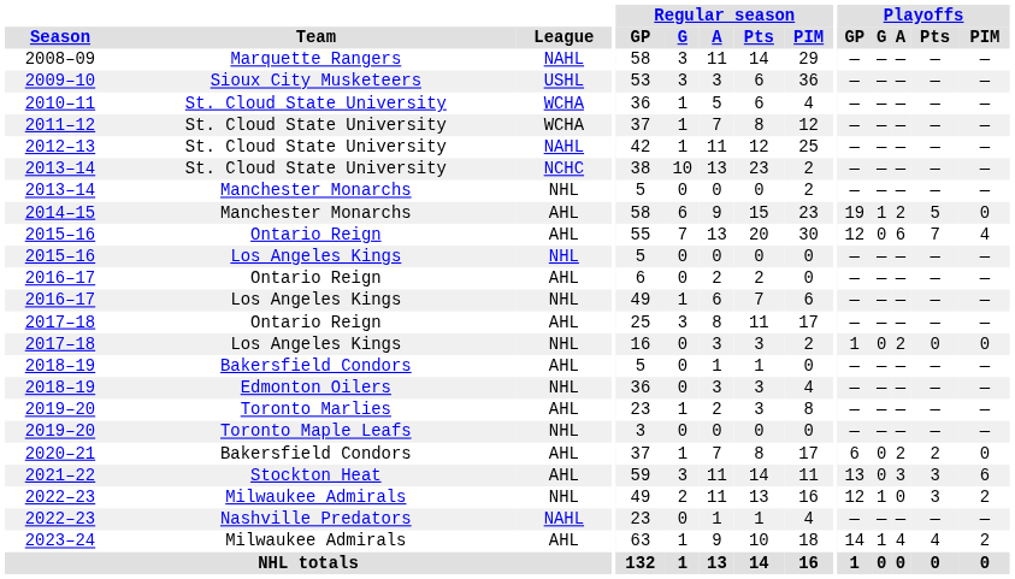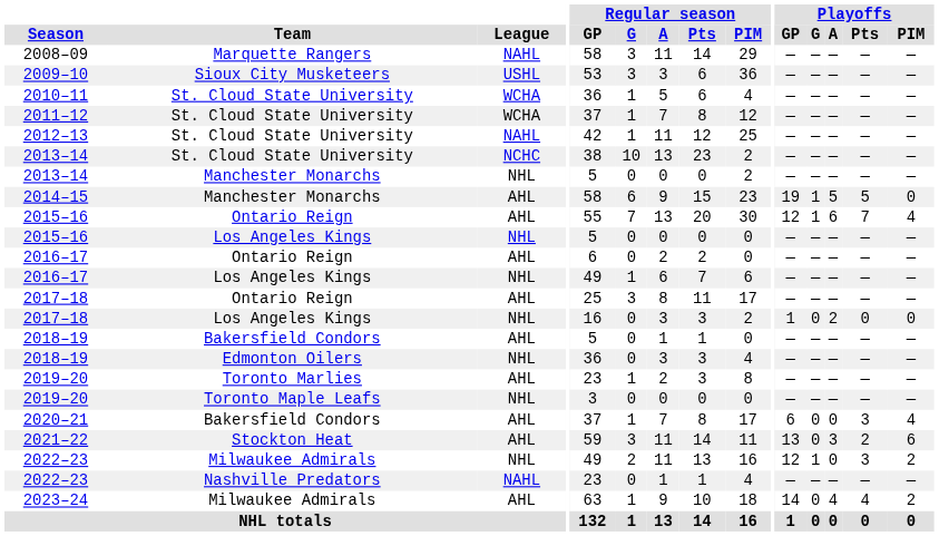2014–15 | Playoffs / A: 2 -> 5
2015–16 / Ontario Reign | Playoffs / G: 0 -> 1
2020–21 | Playoffs / A: 2 -> 0
2020–21 | Playoffs / Pts: 2 -> 3
2020–21 | Playoffs / PIM: 0 -> 4
2021–22 | Playoffs / Pts: 3 -> 2
2023–24 | Playoffs / G: 1 -> 0
